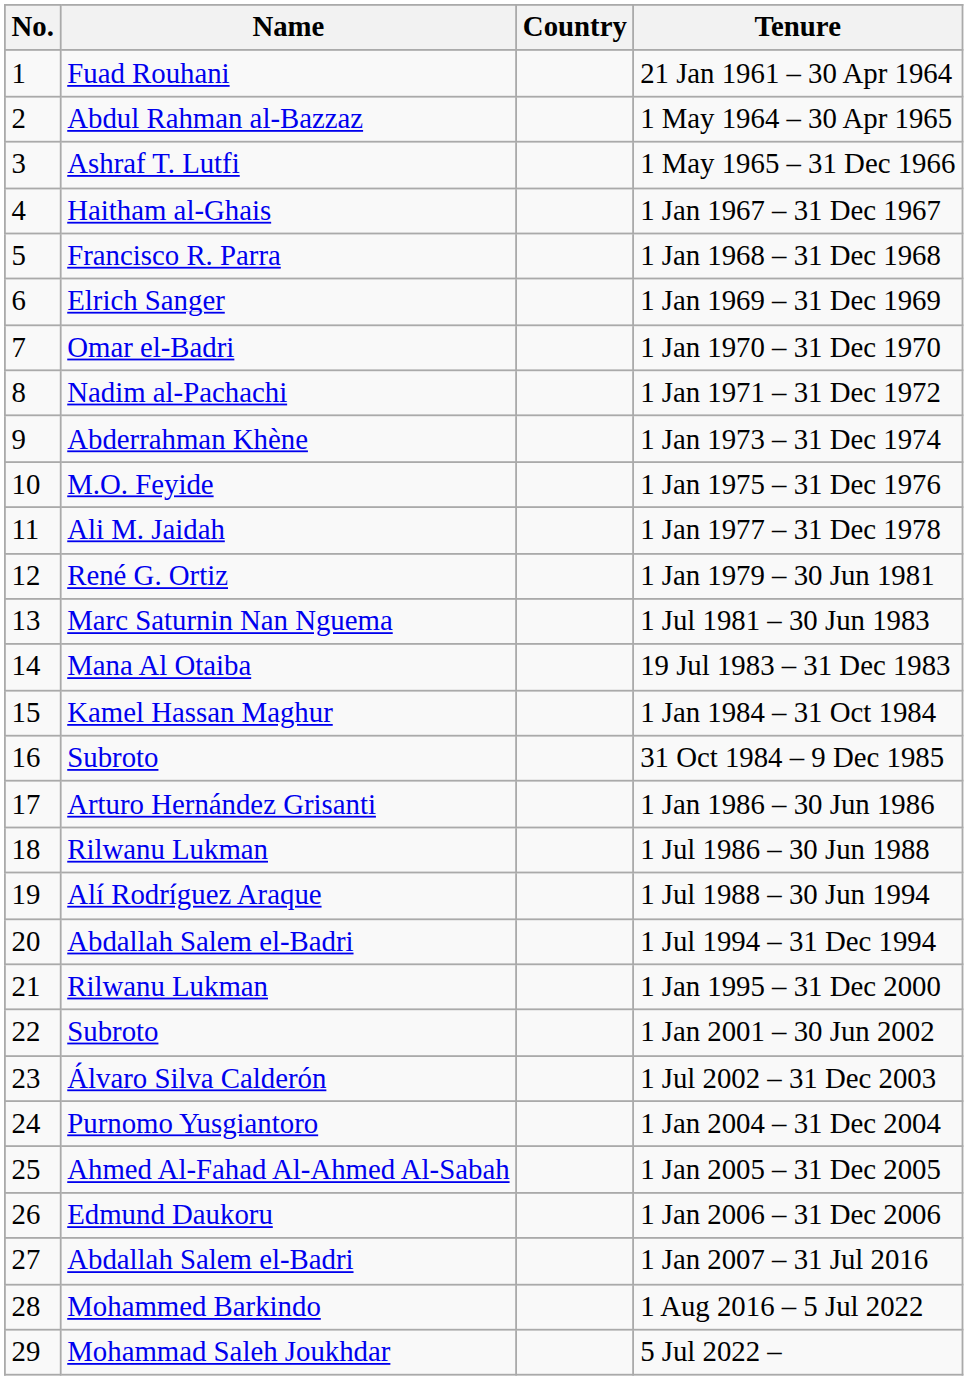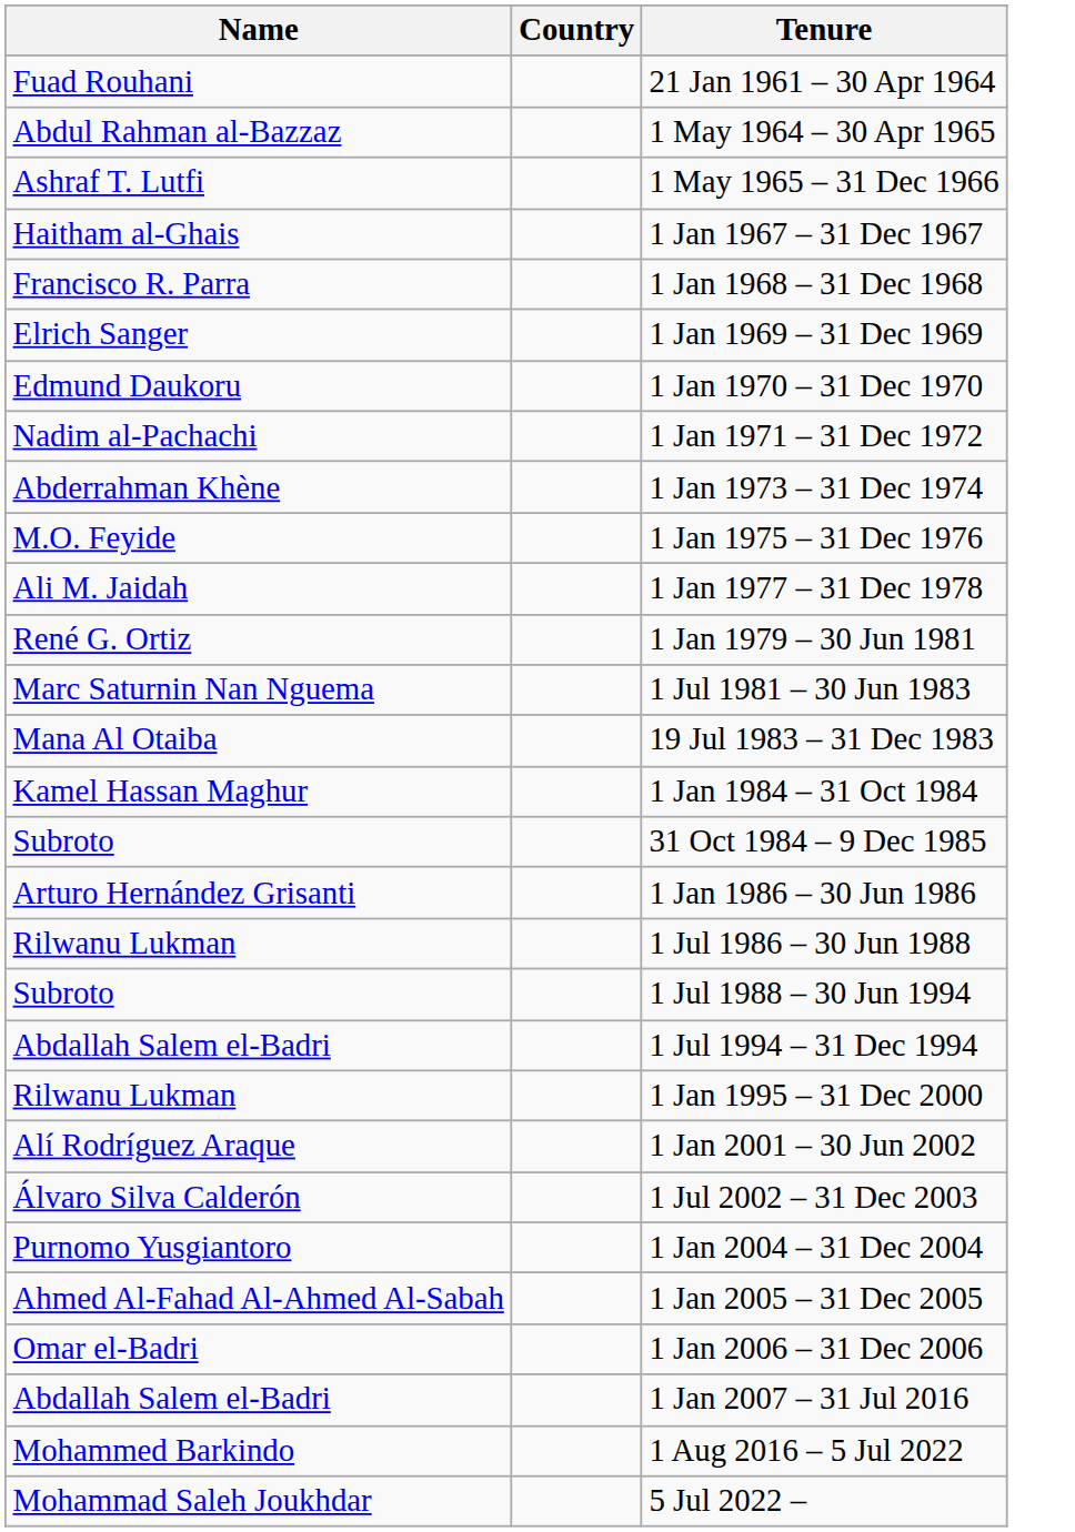- column: No. | 1 | 2 | 3 | 4 | 5 | 6 | 7 | 8 | 9 | 10 | 11 | 12 | 13 | 14 | 15 | 16 | 17 | 18 | 19 | 20 | 21 | 22 | 23 | 24 | 25 | 26 | 27 | 28 | 29
1 Jan 1970 – 31 Dec 1970 | Name: Omar el-Badri -> Edmund Daukoru
1 Jul 1988 – 30 Jun 1994 | Name: Alí Rodríguez Araque -> Subroto
1 Jan 2001 – 30 Jun 2002 | Name: Subroto -> Alí Rodríguez Araque
1 Jan 2006 – 31 Dec 2006 | Name: Edmund Daukoru -> Omar el-Badri
